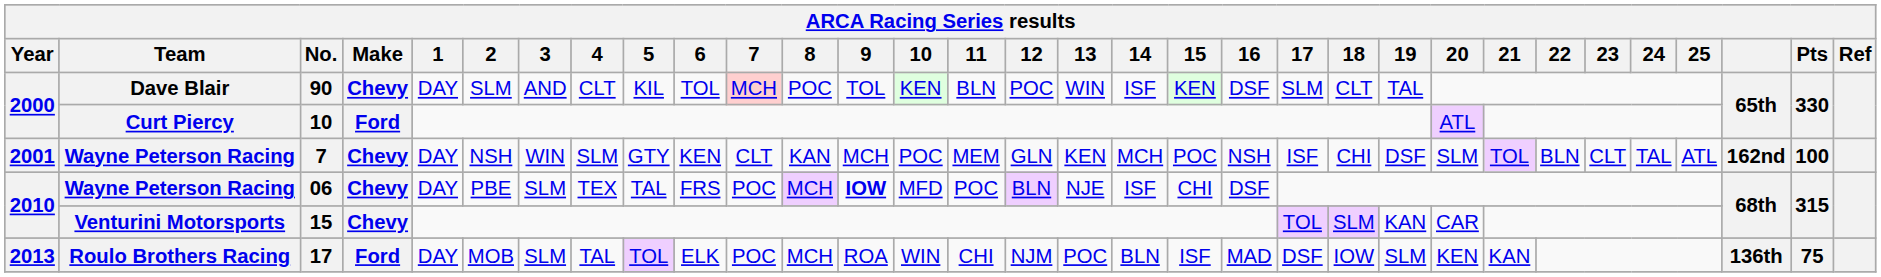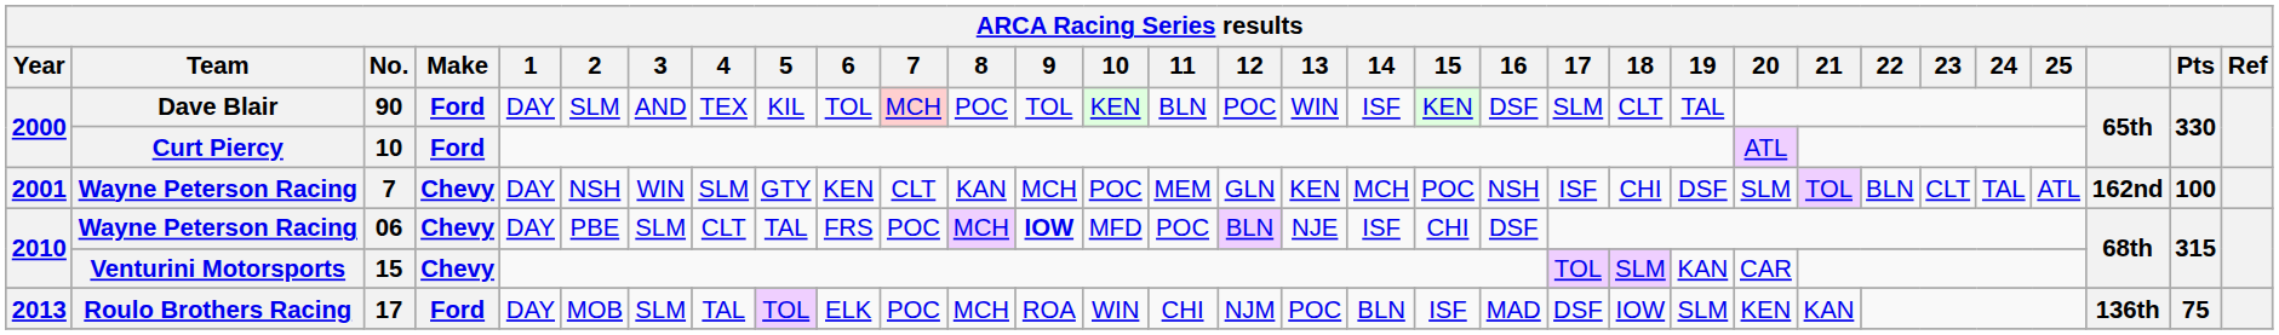90 | Make: Chevy -> Ford
90 | 4: CLT -> TEX
06 | 4: TEX -> CLT
